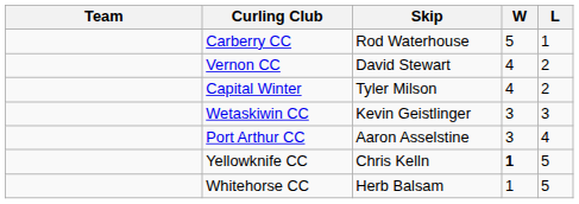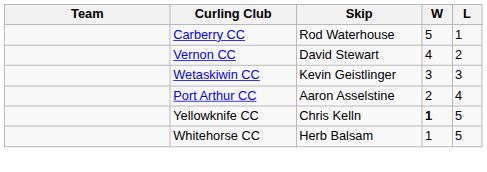- row: Capital Winter | Tyler Milson | 4 | 2
Port Arthur CC | W: 3 -> 2
